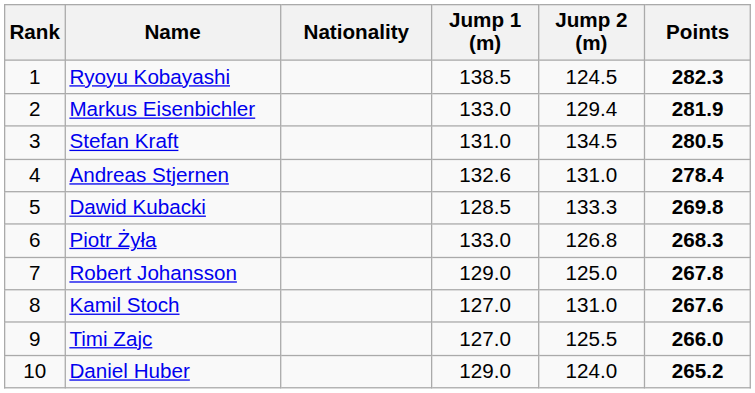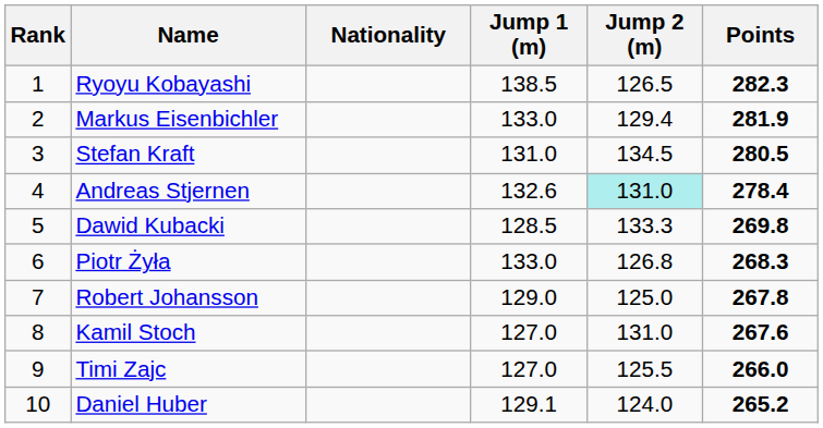Ryoyu Kobayashi | Jump 2 (m): 124.5 -> 126.5
Andreas Stjernen | Jump 2 (m): no background -> paleturquoise background
Daniel Huber | Jump 1 (m): 129.0 -> 129.1
